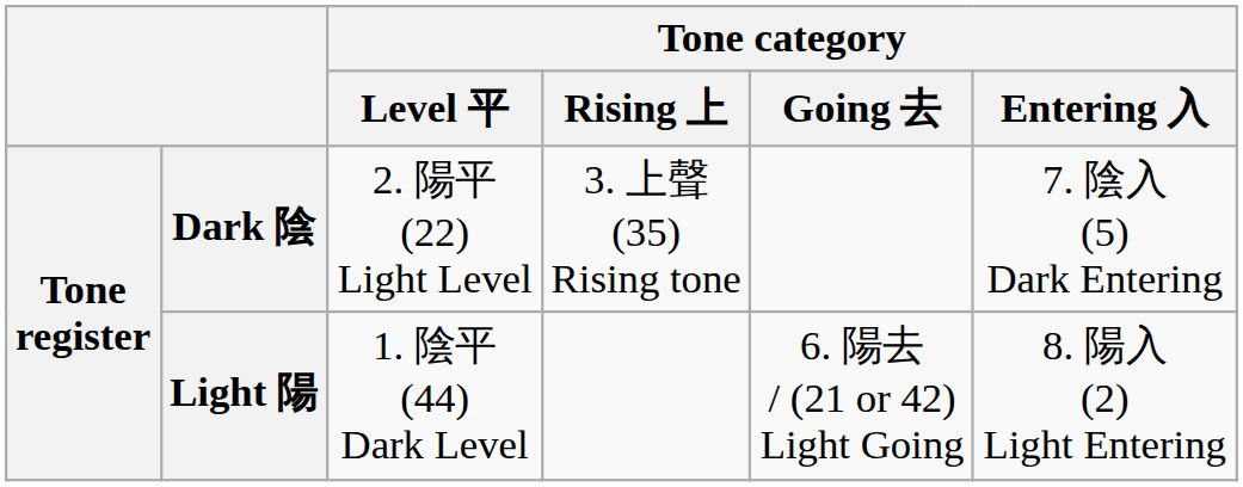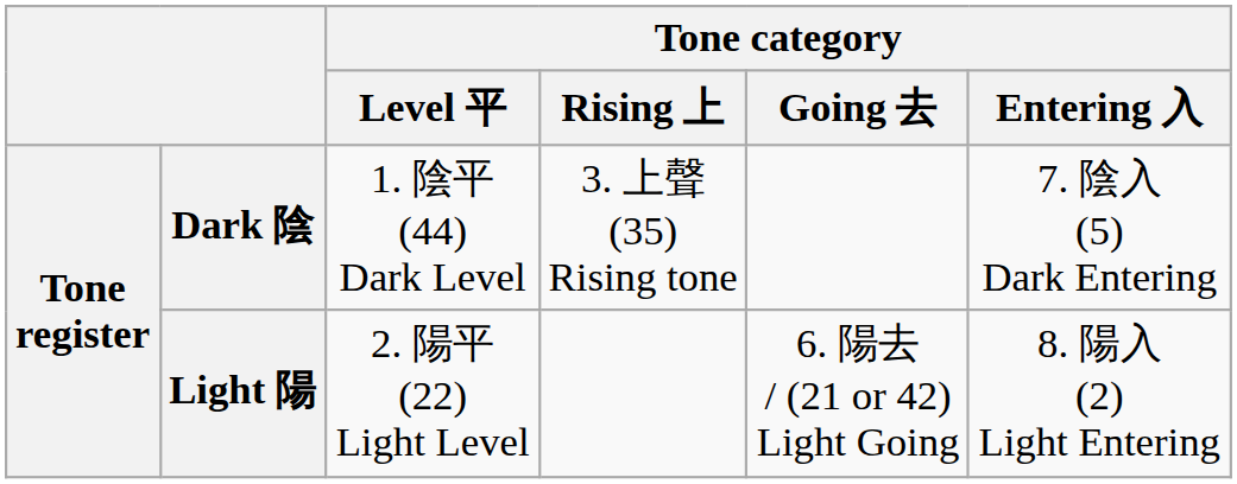Dark 陰 | Tone category / Level 平: 2. 陽平 (22) Light Level -> 1. 陰平 (44) Dark Level
Light 陽 | Tone category / Level 平: 1. 陰平 (44) Dark Level -> 2. 陽平 (22) Light Level
